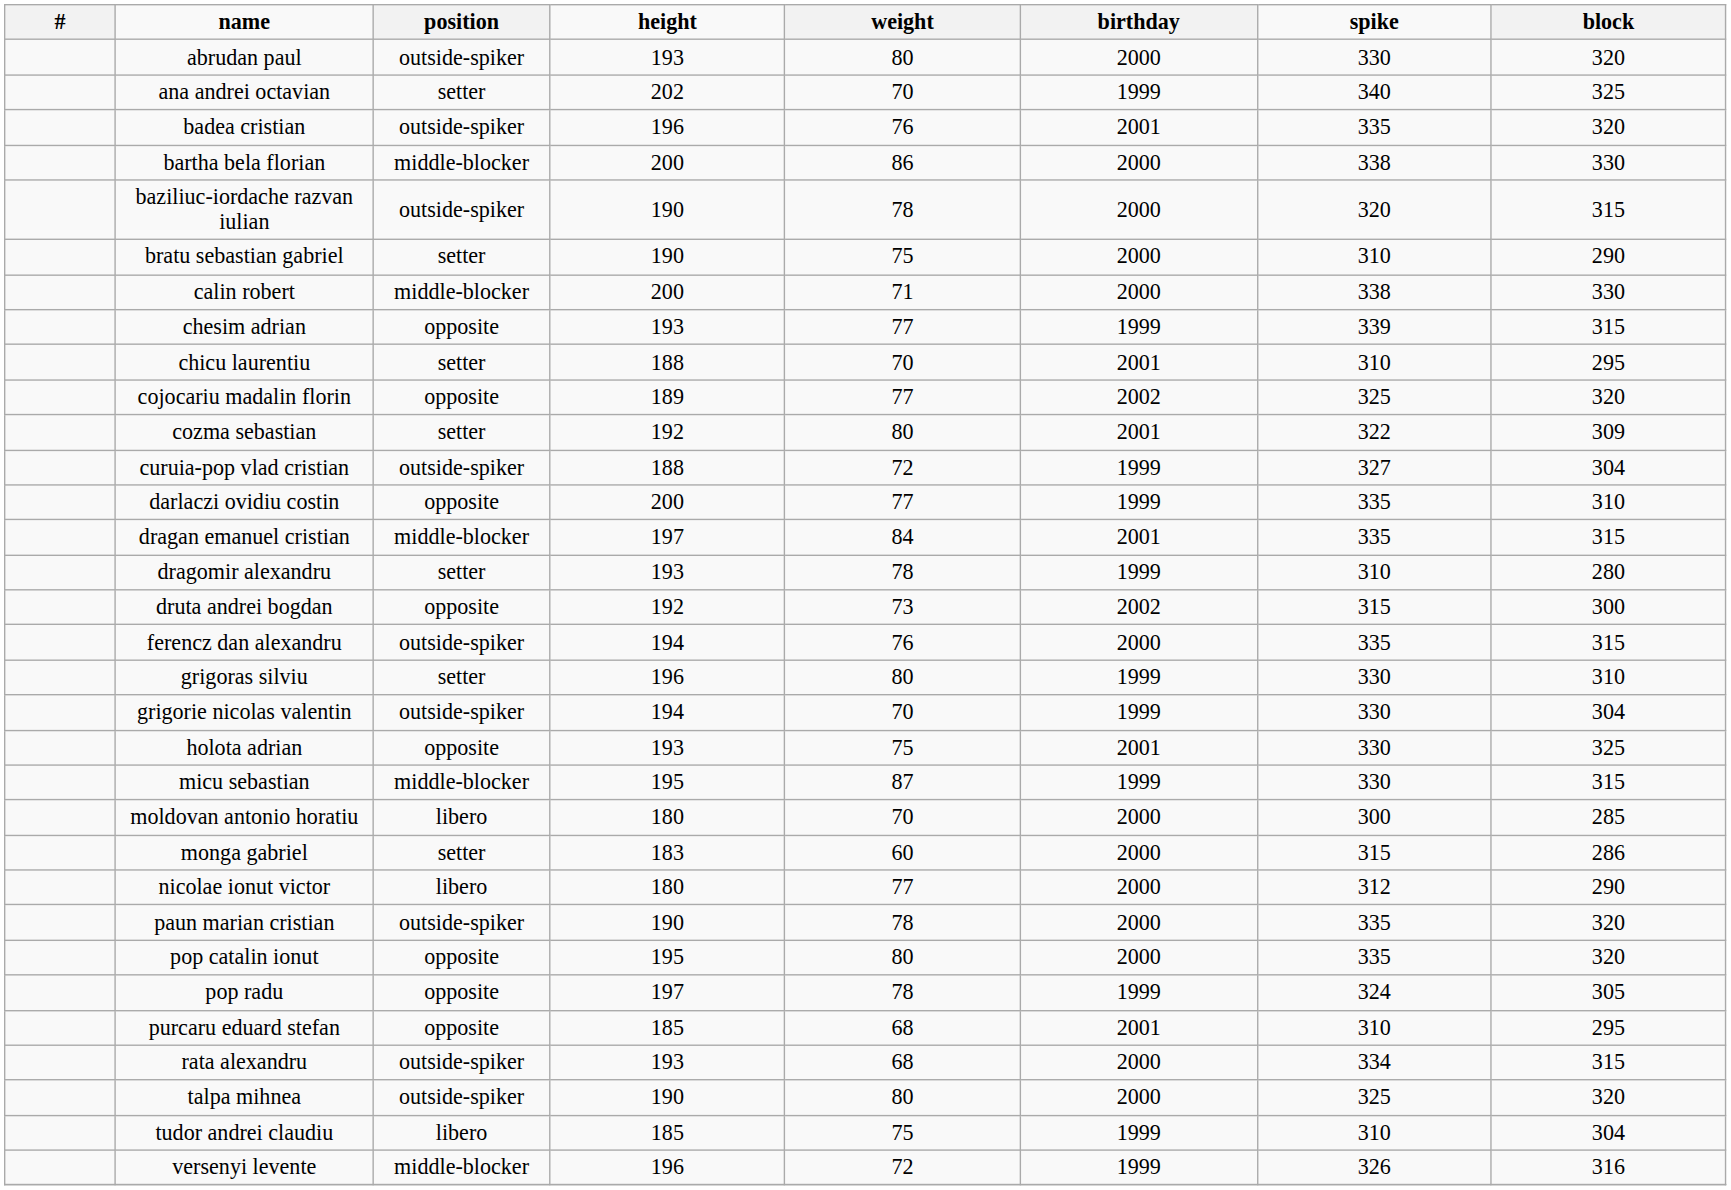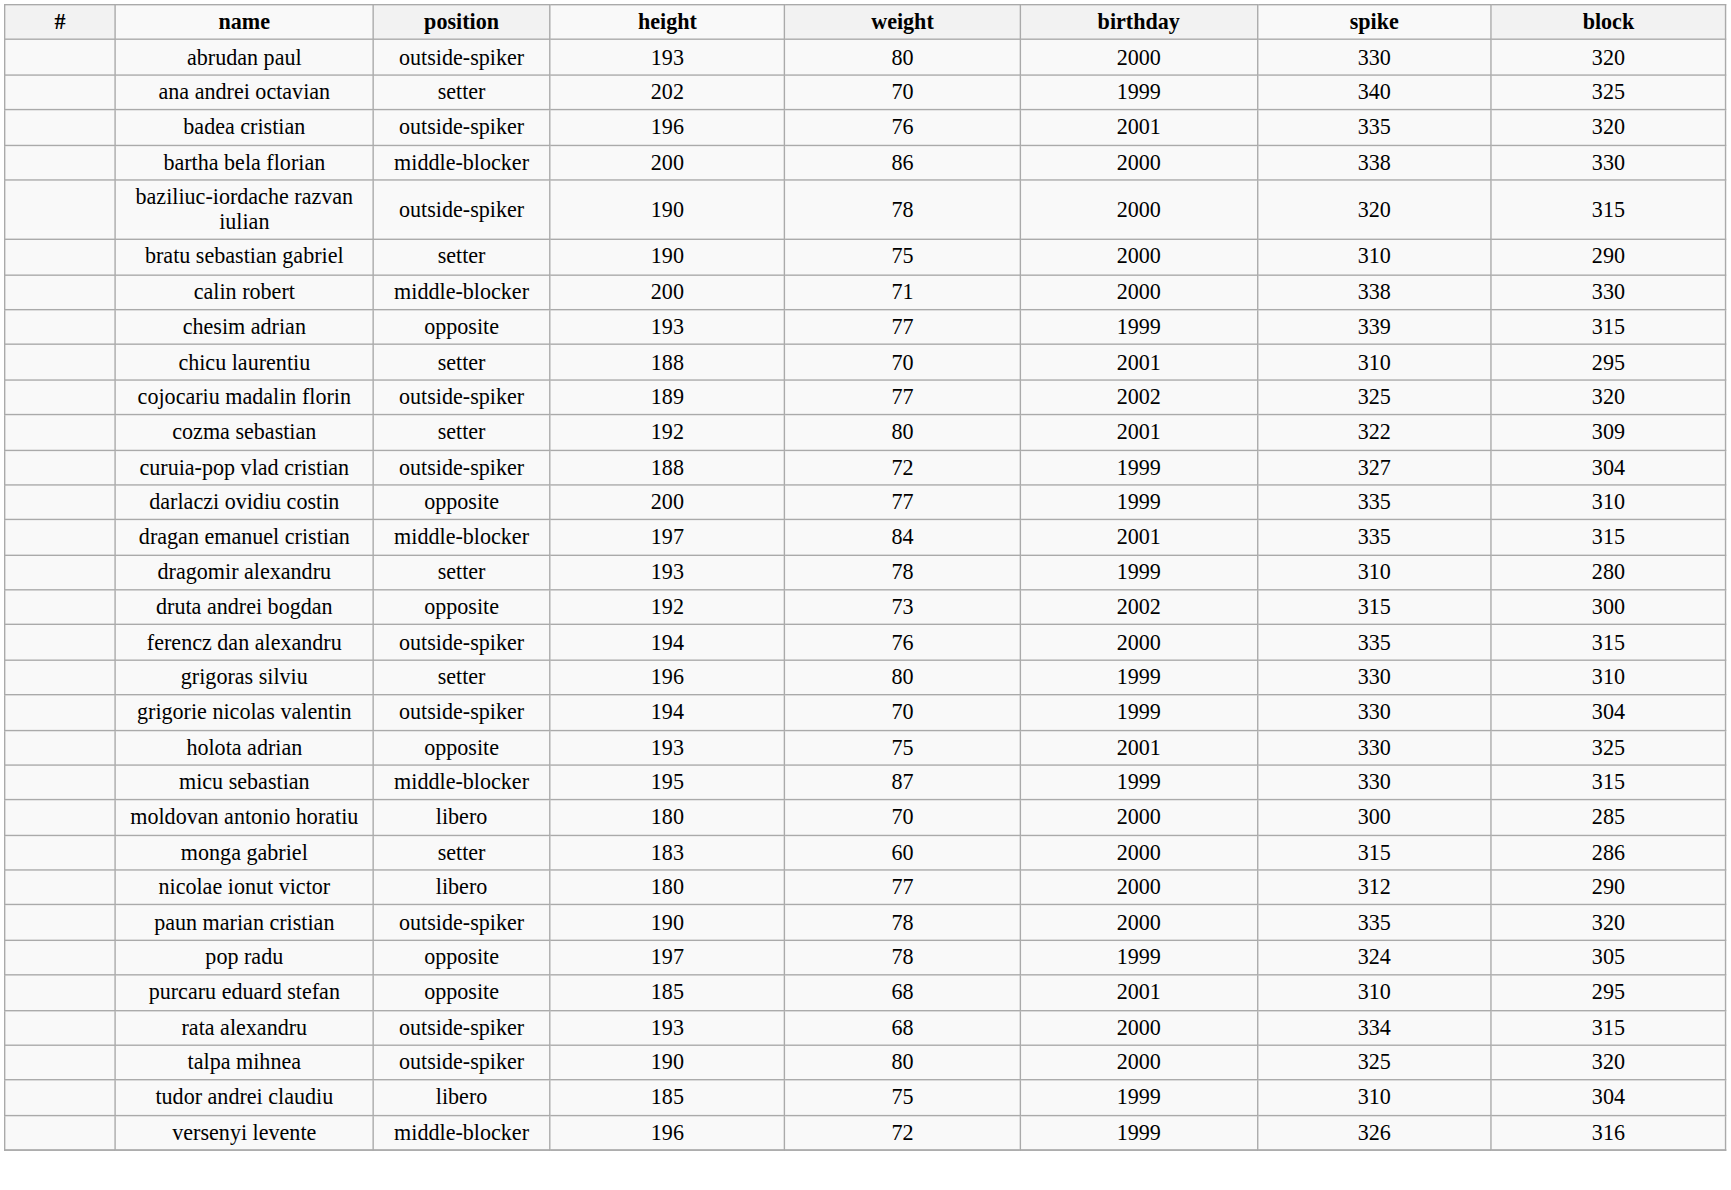cojocariu madalin florin | position: opposite -> outside-spiker
- row: pop catalin ionut | opposite | 195 | 80 | 2000 | 335 | 320
